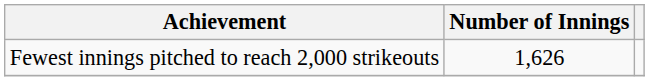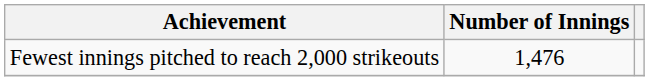Fewest innings pitched to reach 2,000 strikeouts | Number of Innings: 1,626 -> 1,476
